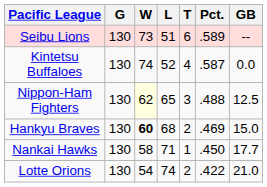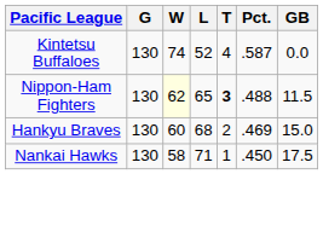- row: Seibu Lions | 130 | 73 | 51 | 6 | .589 | --
Nippon-Ham Fighters | T: normal -> bold
Nippon-Ham Fighters | GB: 12.5 -> 11.5
Hankyu Braves | W: bold -> normal
Nankai Hawks | GB: 17.7 -> 17.5
- row: Lotte Orions | 130 | 54 | 74 | 2 | .422 | 21.0
